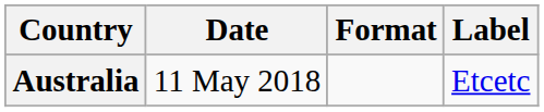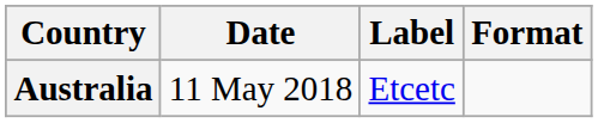columns swapped: Format <-> Label
